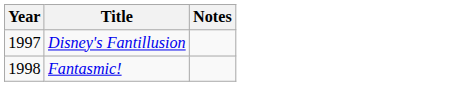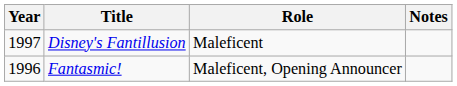+ column: Role | Maleficent | Maleficent, Opening Announcer
Fantasmic! | Year: 1998 -> 1996
